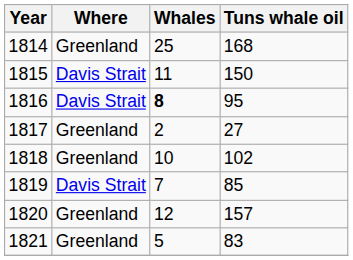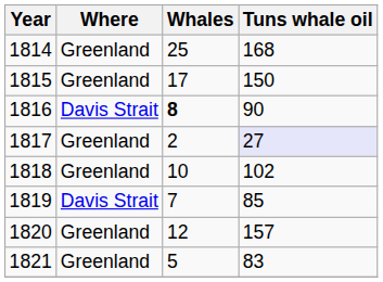1815 | Where: Davis Strait -> Greenland
1815 | Whales: 11 -> 17
1816 | Tuns whale oil: 95 -> 90
1817 | Tuns whale oil: no background -> lavender background
